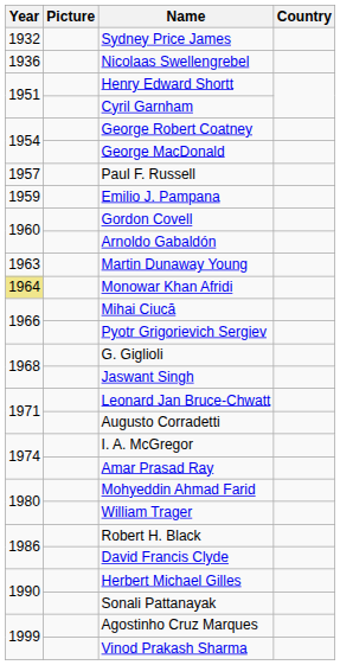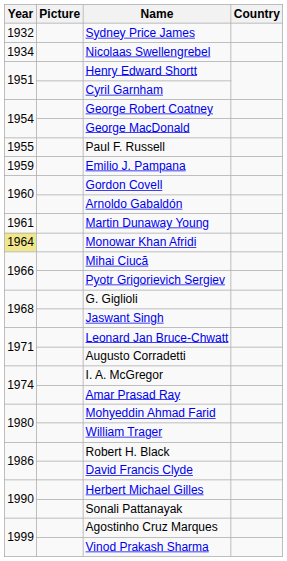Nicolaas Swellengrebel | Year: 1936 -> 1934
Paul F. Russell | Year: 1957 -> 1955
Martin Dunaway Young | Year: 1963 -> 1961
